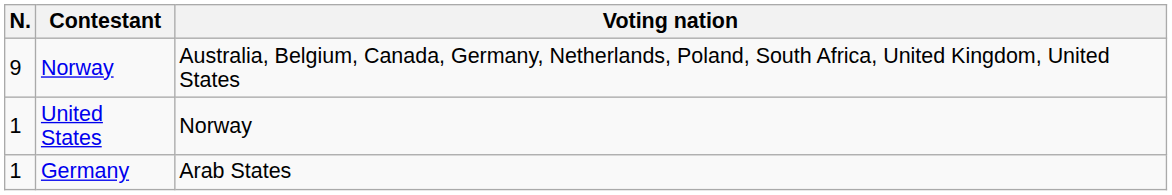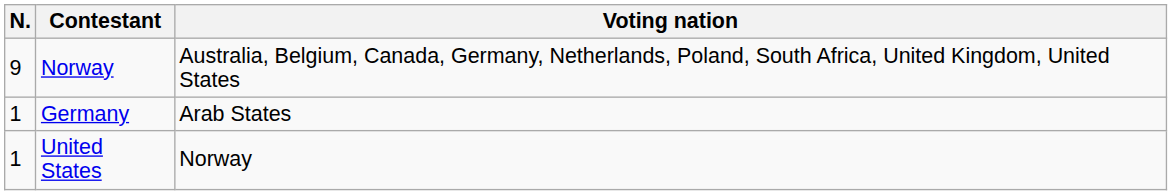rows swapped: Germany <-> United States
